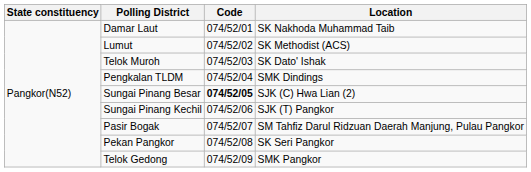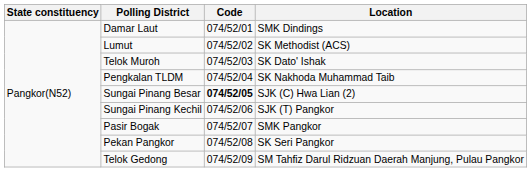Damar Laut | Location: SK Nakhoda Muhammad Taib -> SMK Dindings
Pengkalan TLDM | Location: SMK Dindings -> SK Nakhoda Muhammad Taib
Pasir Bogak | Location: SM Tahfiz Darul Ridzuan Daerah Manjung, Pulau Pangkor -> SMK Pangkor
Telok Gedong | Location: SMK Pangkor -> SM Tahfiz Darul Ridzuan Daerah Manjung, Pulau Pangkor
